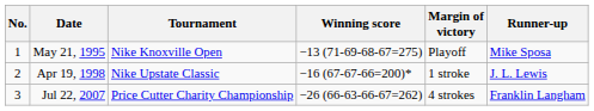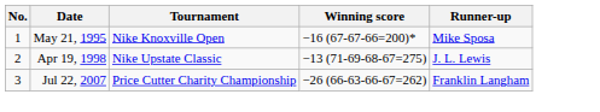- column: Margin of victory | Playoff | 1 stroke | 4 strokes
May 21, 1995 | Winning score: −13 (71-69-68-67=275) -> −16 (67-67-66=200)*
Apr 19, 1998 | Winning score: −16 (67-67-66=200)* -> −13 (71-69-68-67=275)
